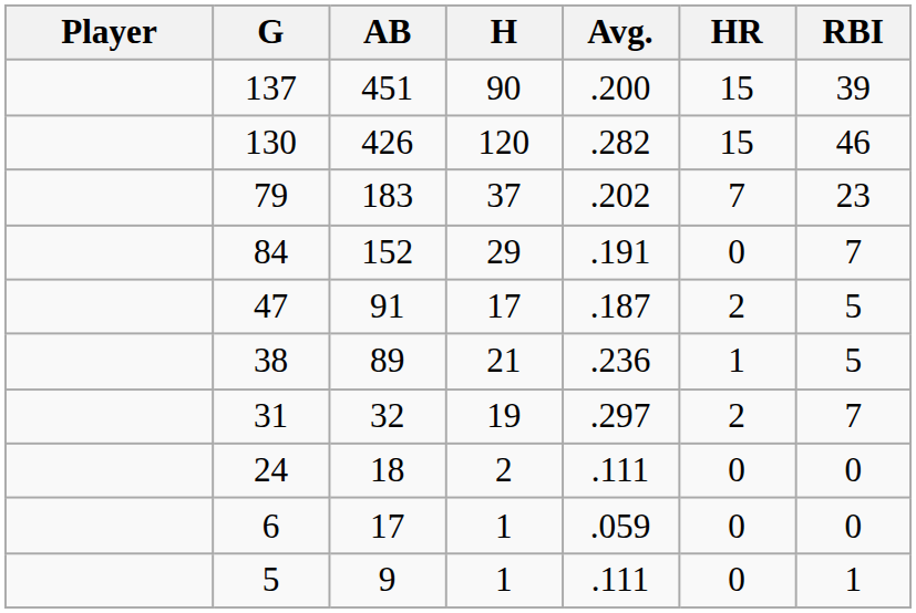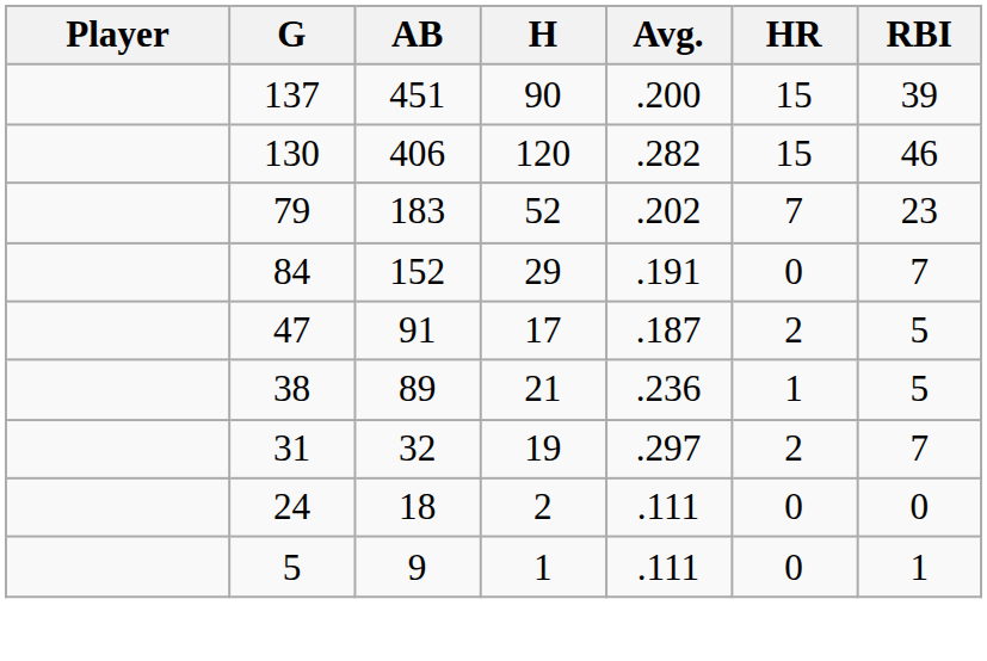130 | AB: 426 -> 406
79 | H: 37 -> 52
- row: 6 | 17 | 1 | .059 | 0 | 0
